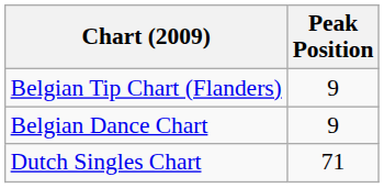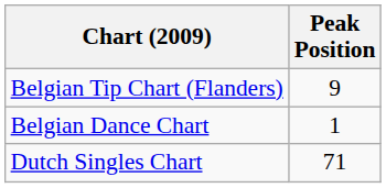Belgian Dance Chart | Peak Position: 9 -> 1
